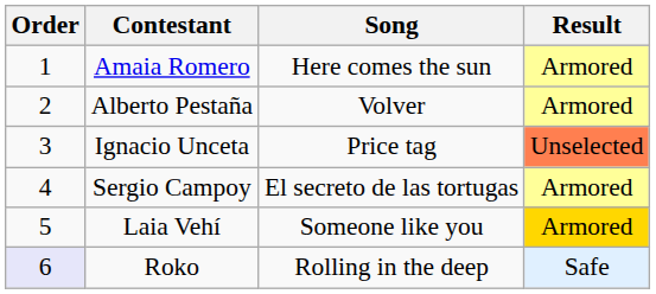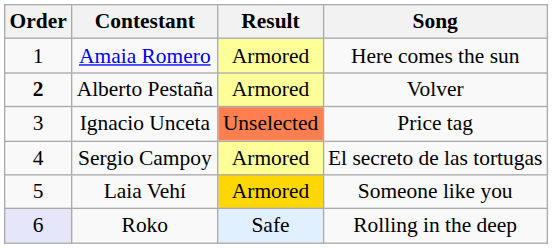columns swapped: Song <-> Result
Alberto Pestaña | Order: normal -> bold
